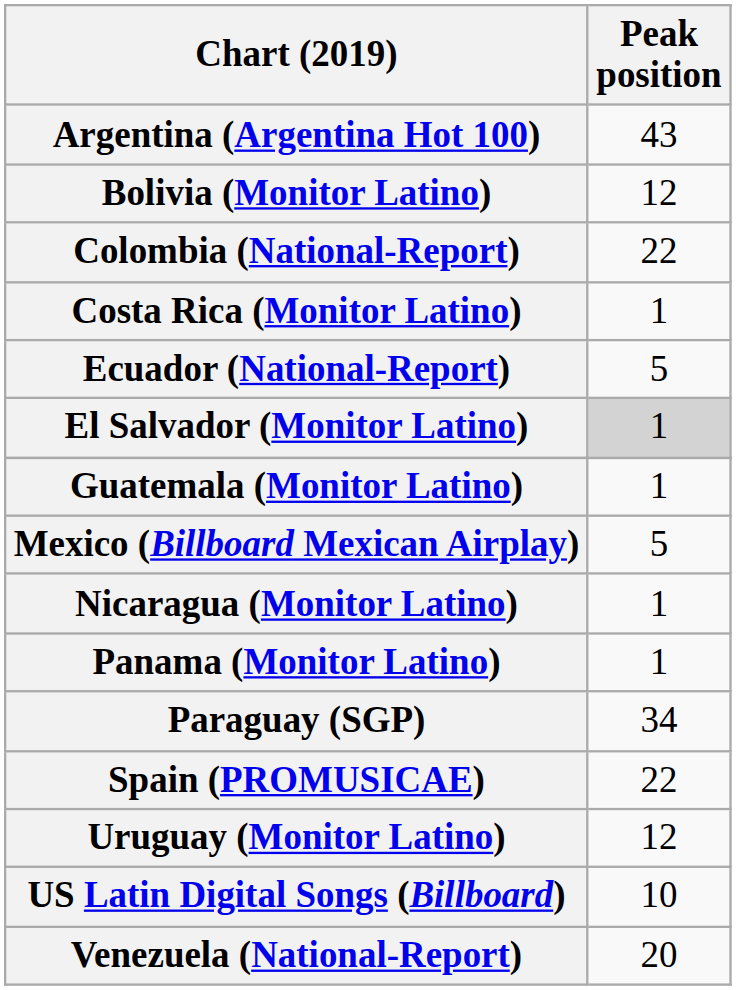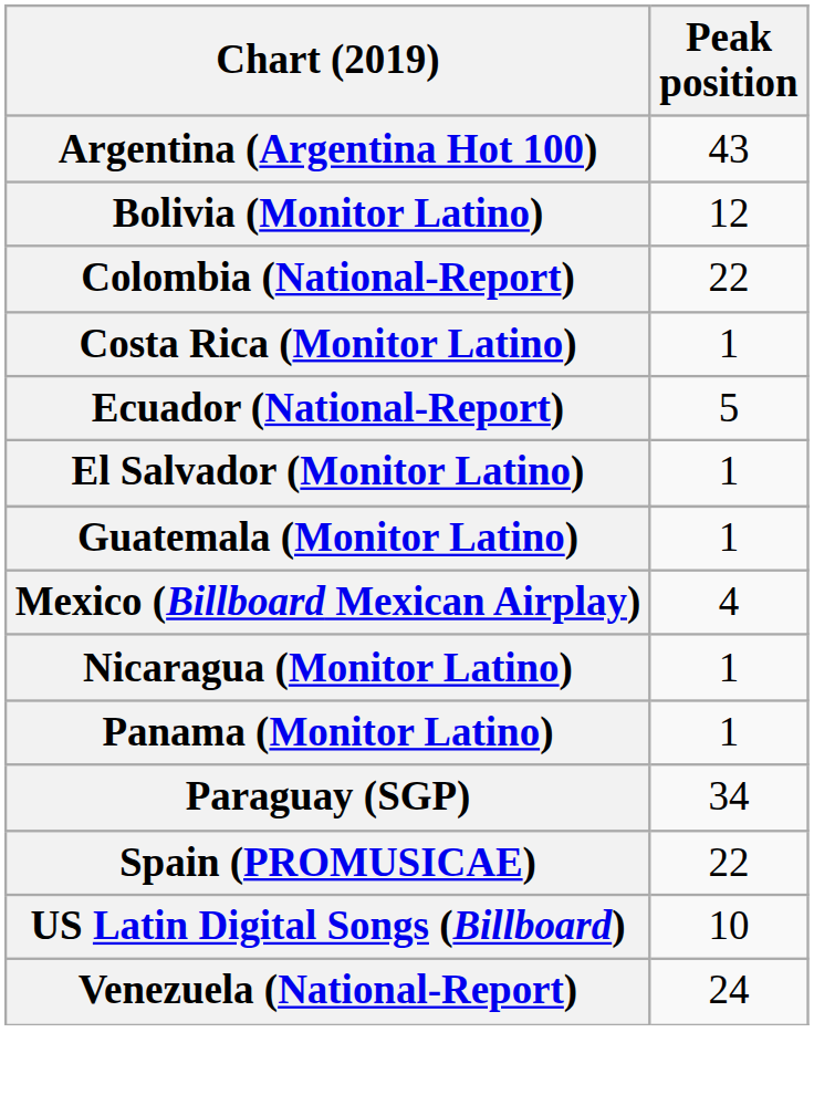El Salvador (Monitor Latino) | Peak position: lightgrey background -> no background
Mexico (Billboard Mexican Airplay) | Peak position: 5 -> 4
- row: Uruguay (Monitor Latino) | 12
Venezuela (National-Report) | Peak position: 20 -> 24
